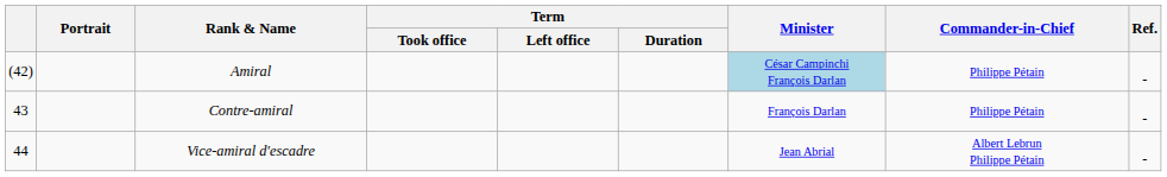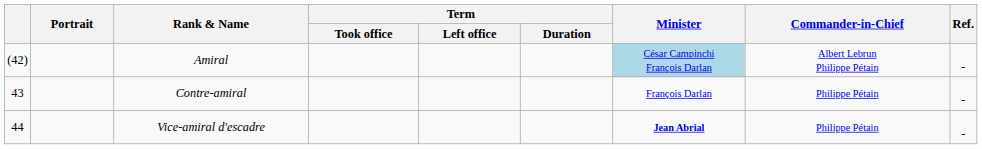Amiral | Commander-in-Chief: Philippe Pétain -> Albert Lebrun Philippe Pétain
Vice-amiral d'escadre | Minister: normal -> bold
Vice-amiral d'escadre | Commander-in-Chief: Albert Lebrun Philippe Pétain -> Philippe Pétain
